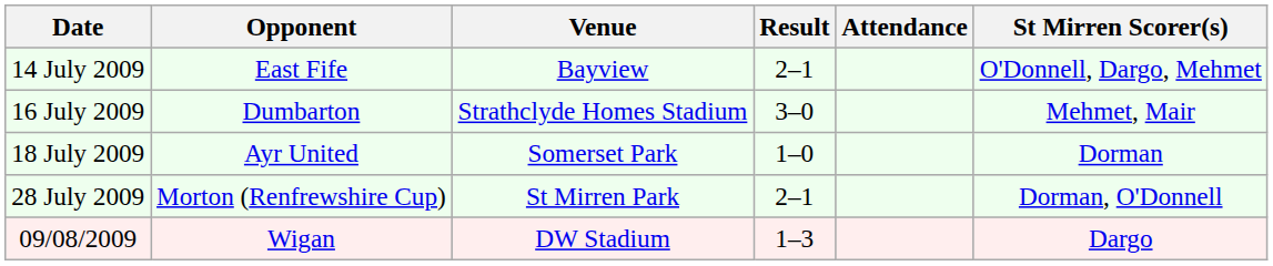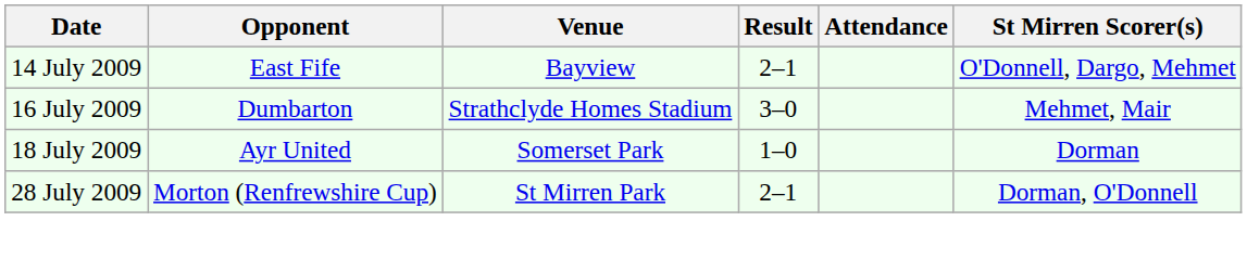- row: 09/08/2009 | Wigan | DW Stadium | 1–3 | Dargo
